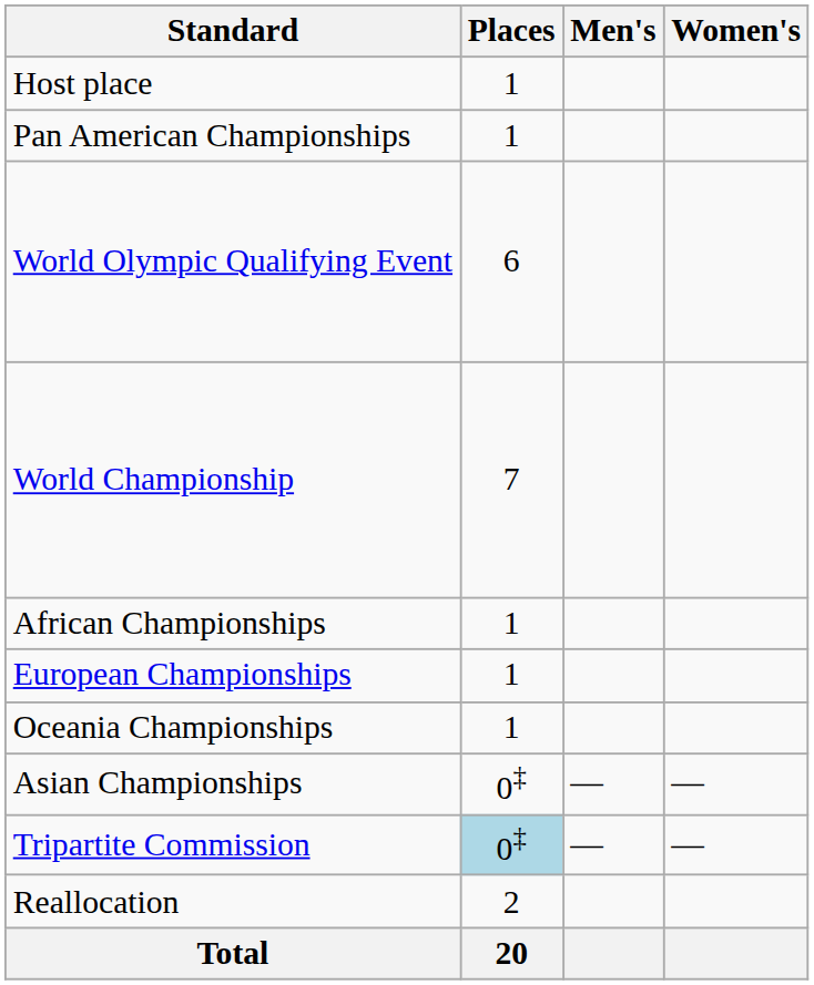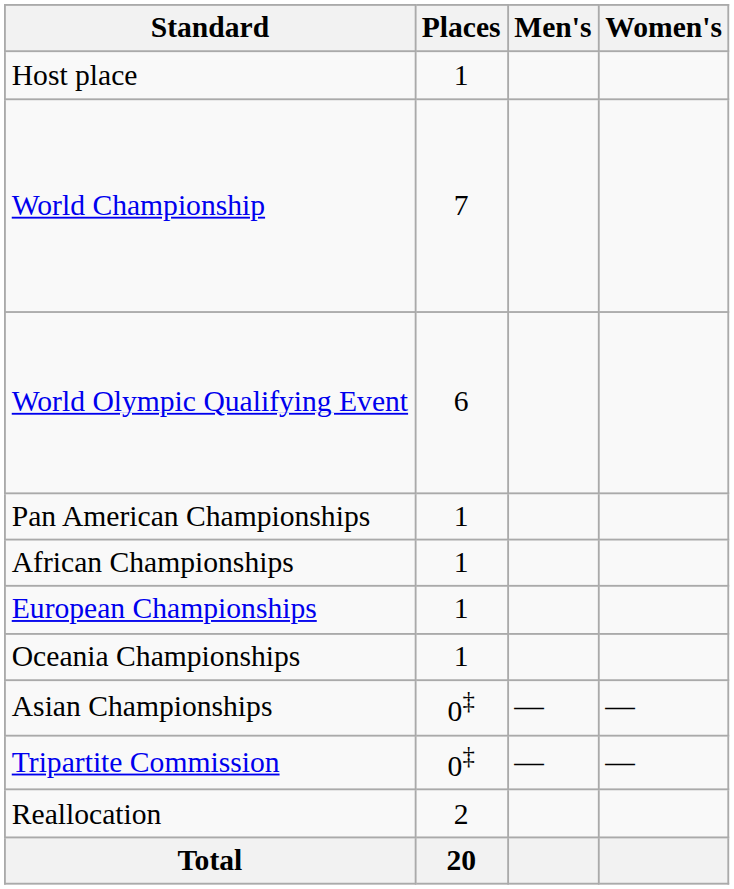rows swapped: World Championship <-> Pan American Championships
Tripartite Commission | Places: lightblue background -> no background
